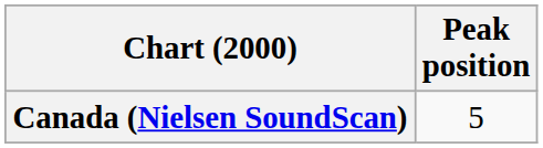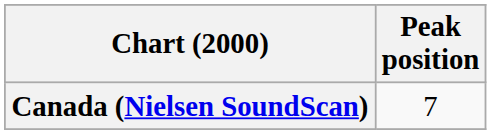Canada (Nielsen SoundScan) | Peak position: 5 -> 7
